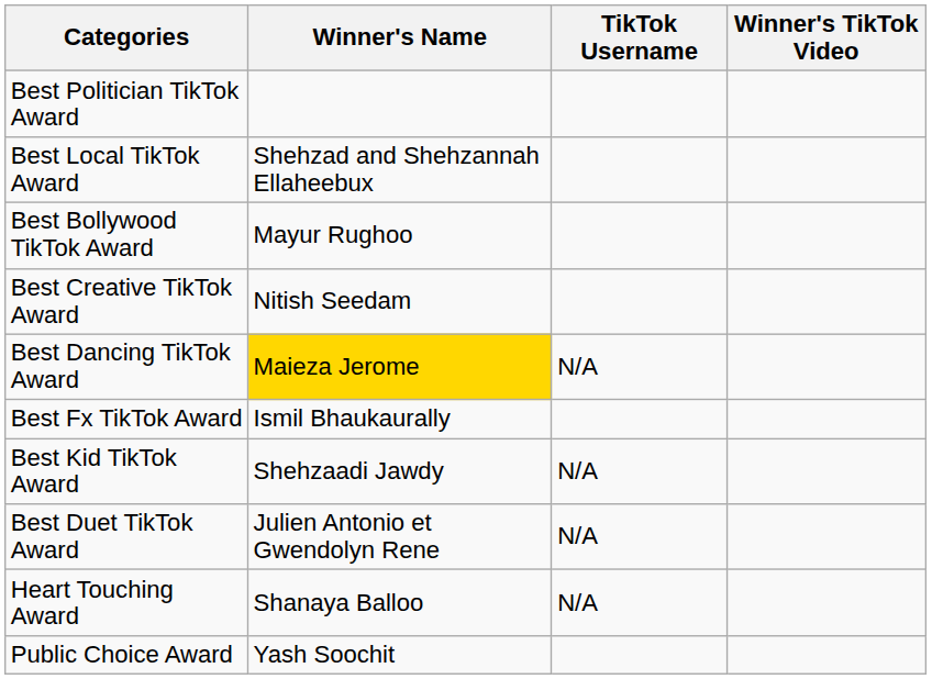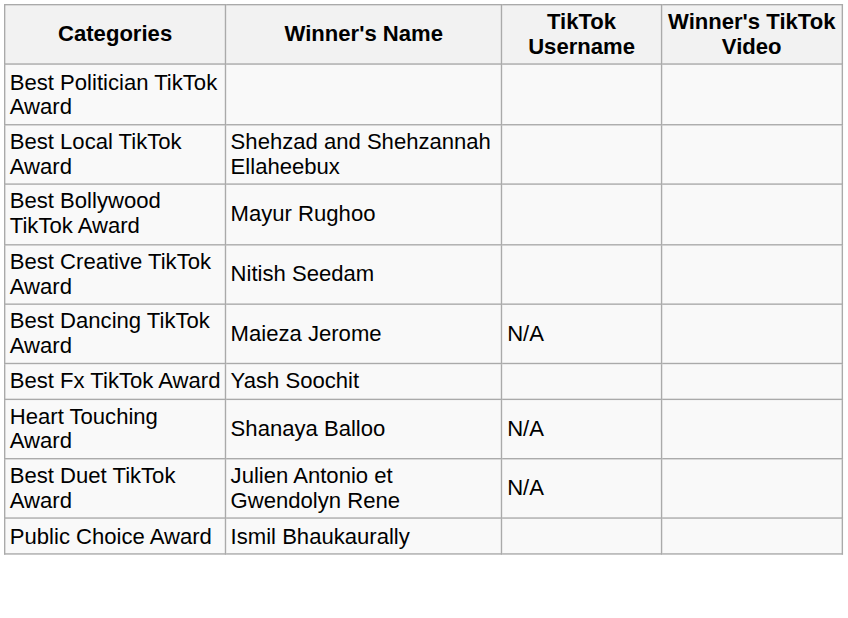Best Dancing TikTok Award | Winner's Name: gold background -> no background
Best Fx TikTok Award | Winner's Name: Ismil Bhaukaurally -> Yash Soochit
- row: Best Kid TikTok Award | Shehzaadi Jawdy | N/A
rows swapped: Best Duet TikTok Award <-> Heart Touching Award
Public Choice Award | Winner's Name: Yash Soochit -> Ismil Bhaukaurally
